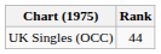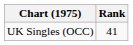UK Singles (OCC) | Rank: 44 -> 41
